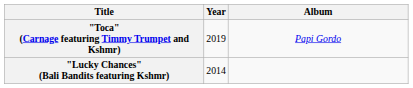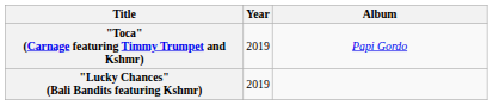"Lucky Chances" (Bali Bandits featuring Kshmr) | Year: 2014 -> 2019
